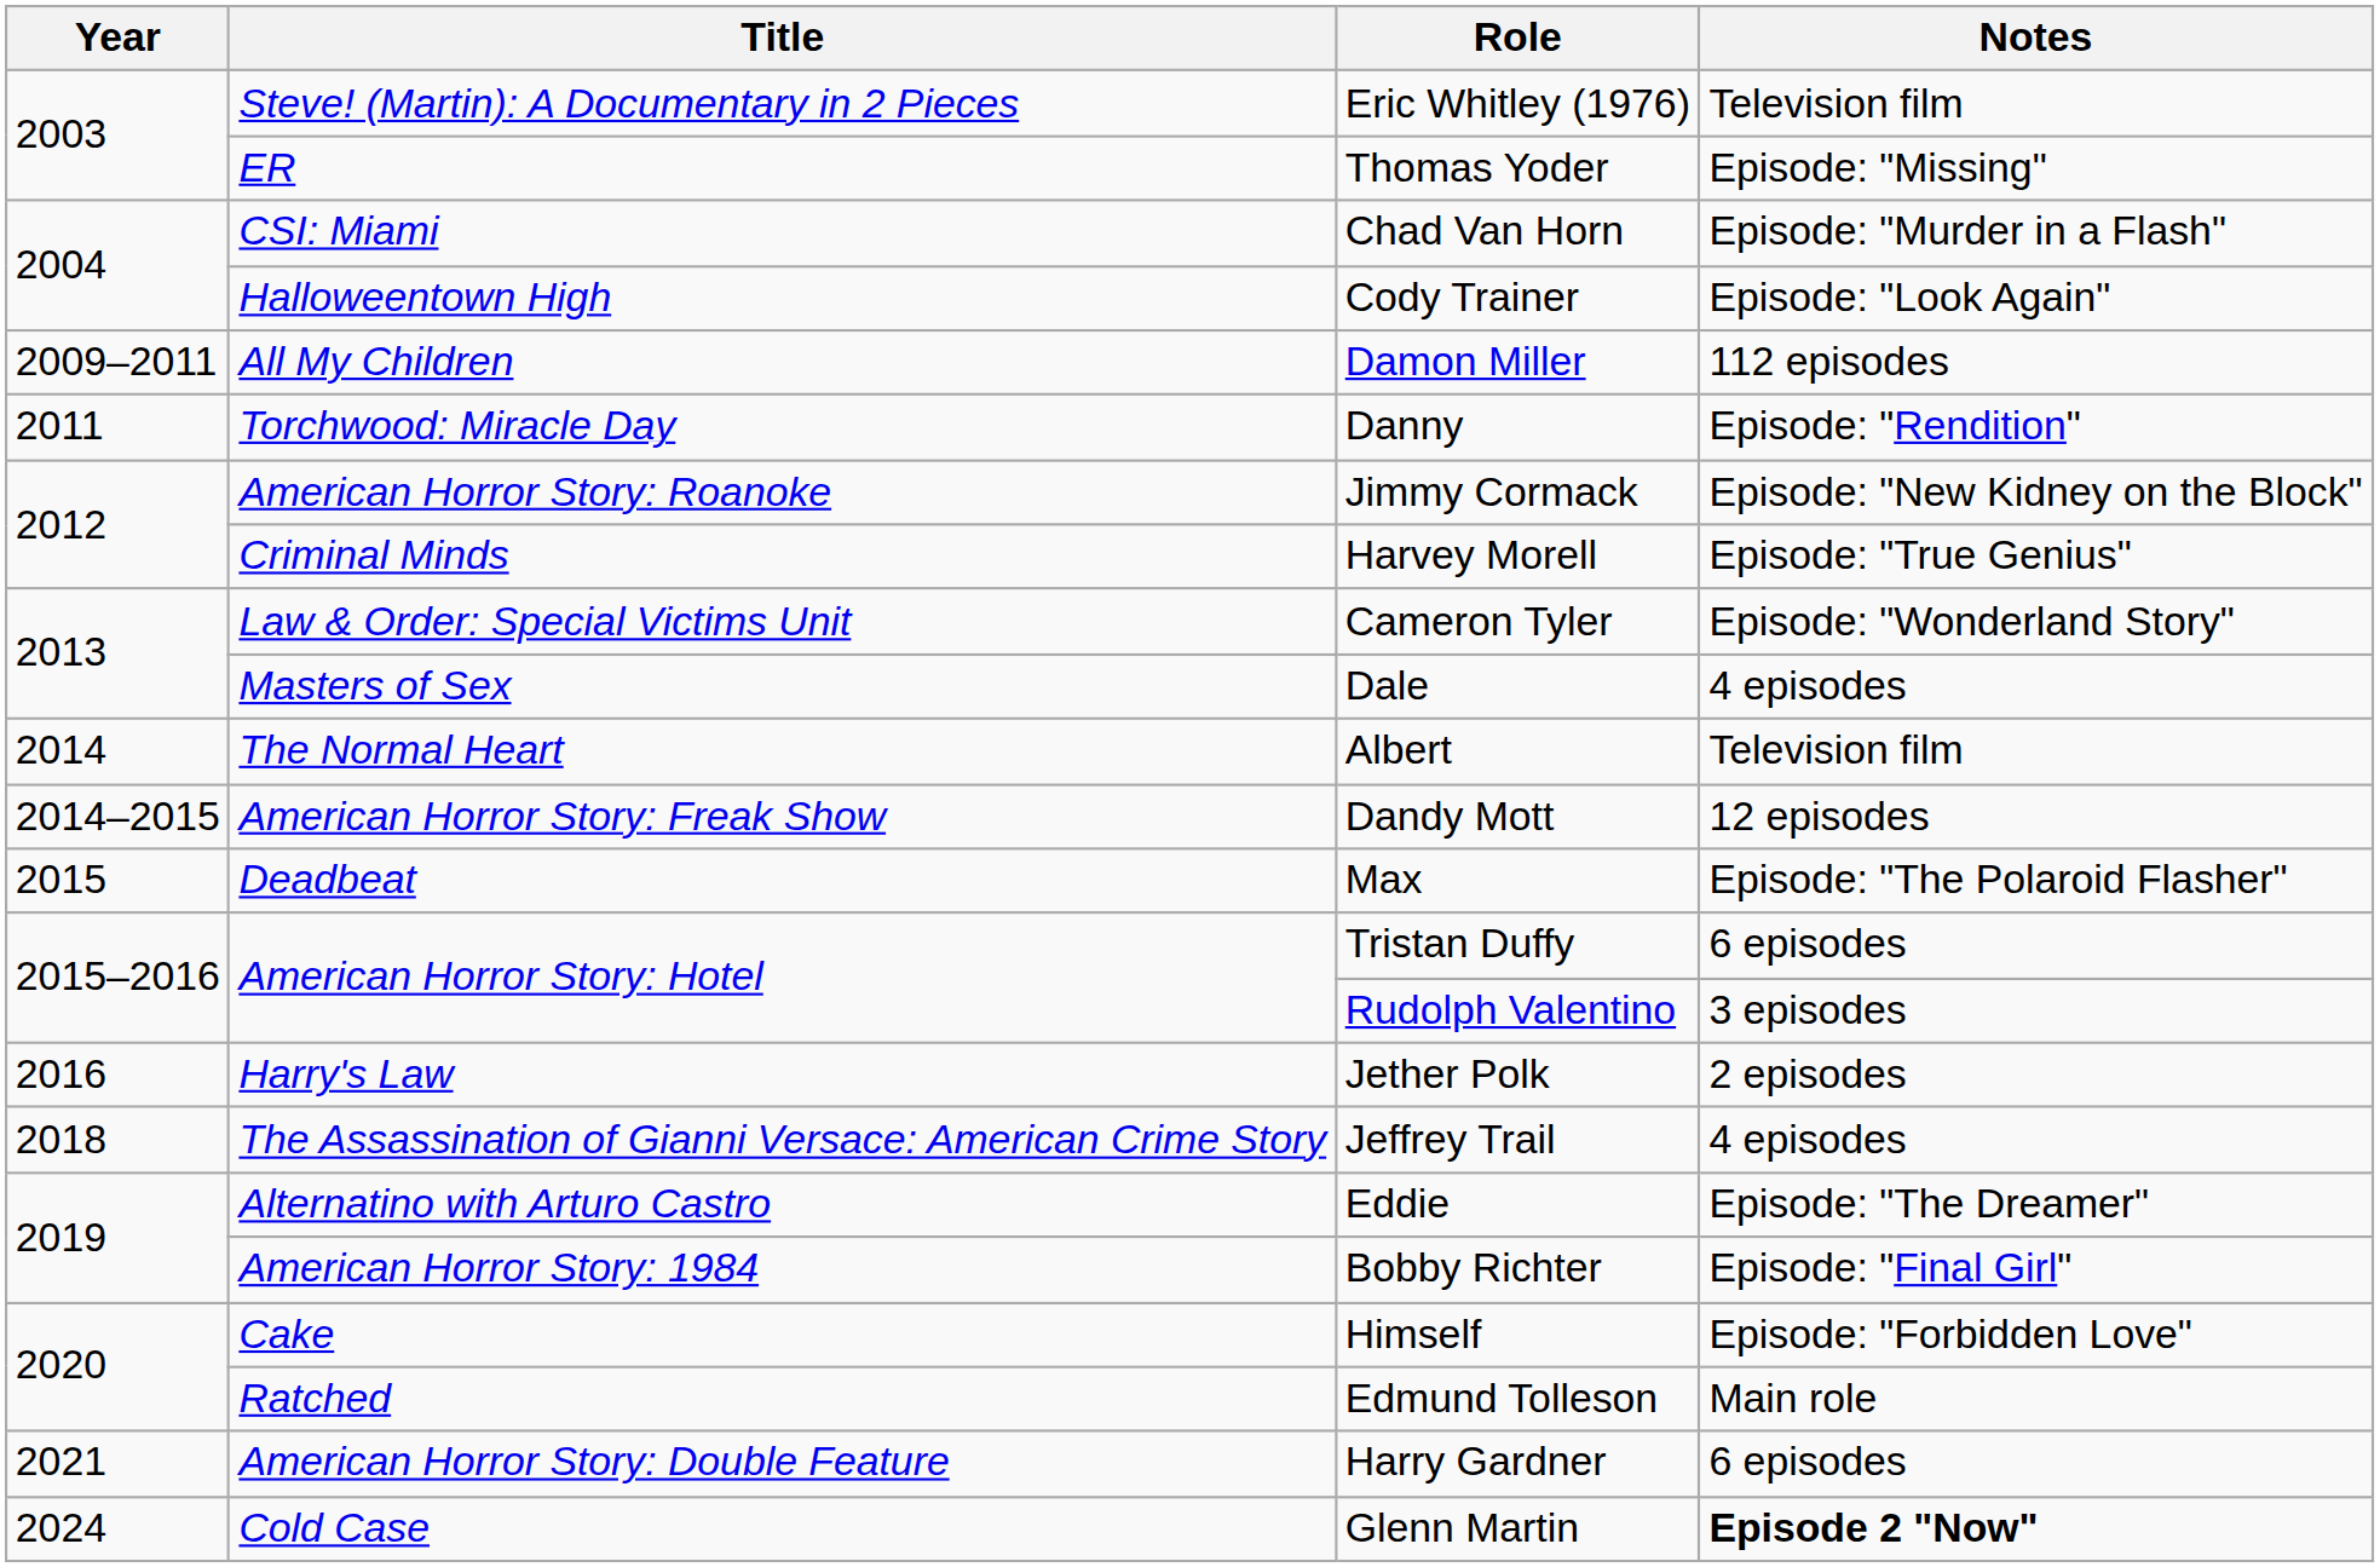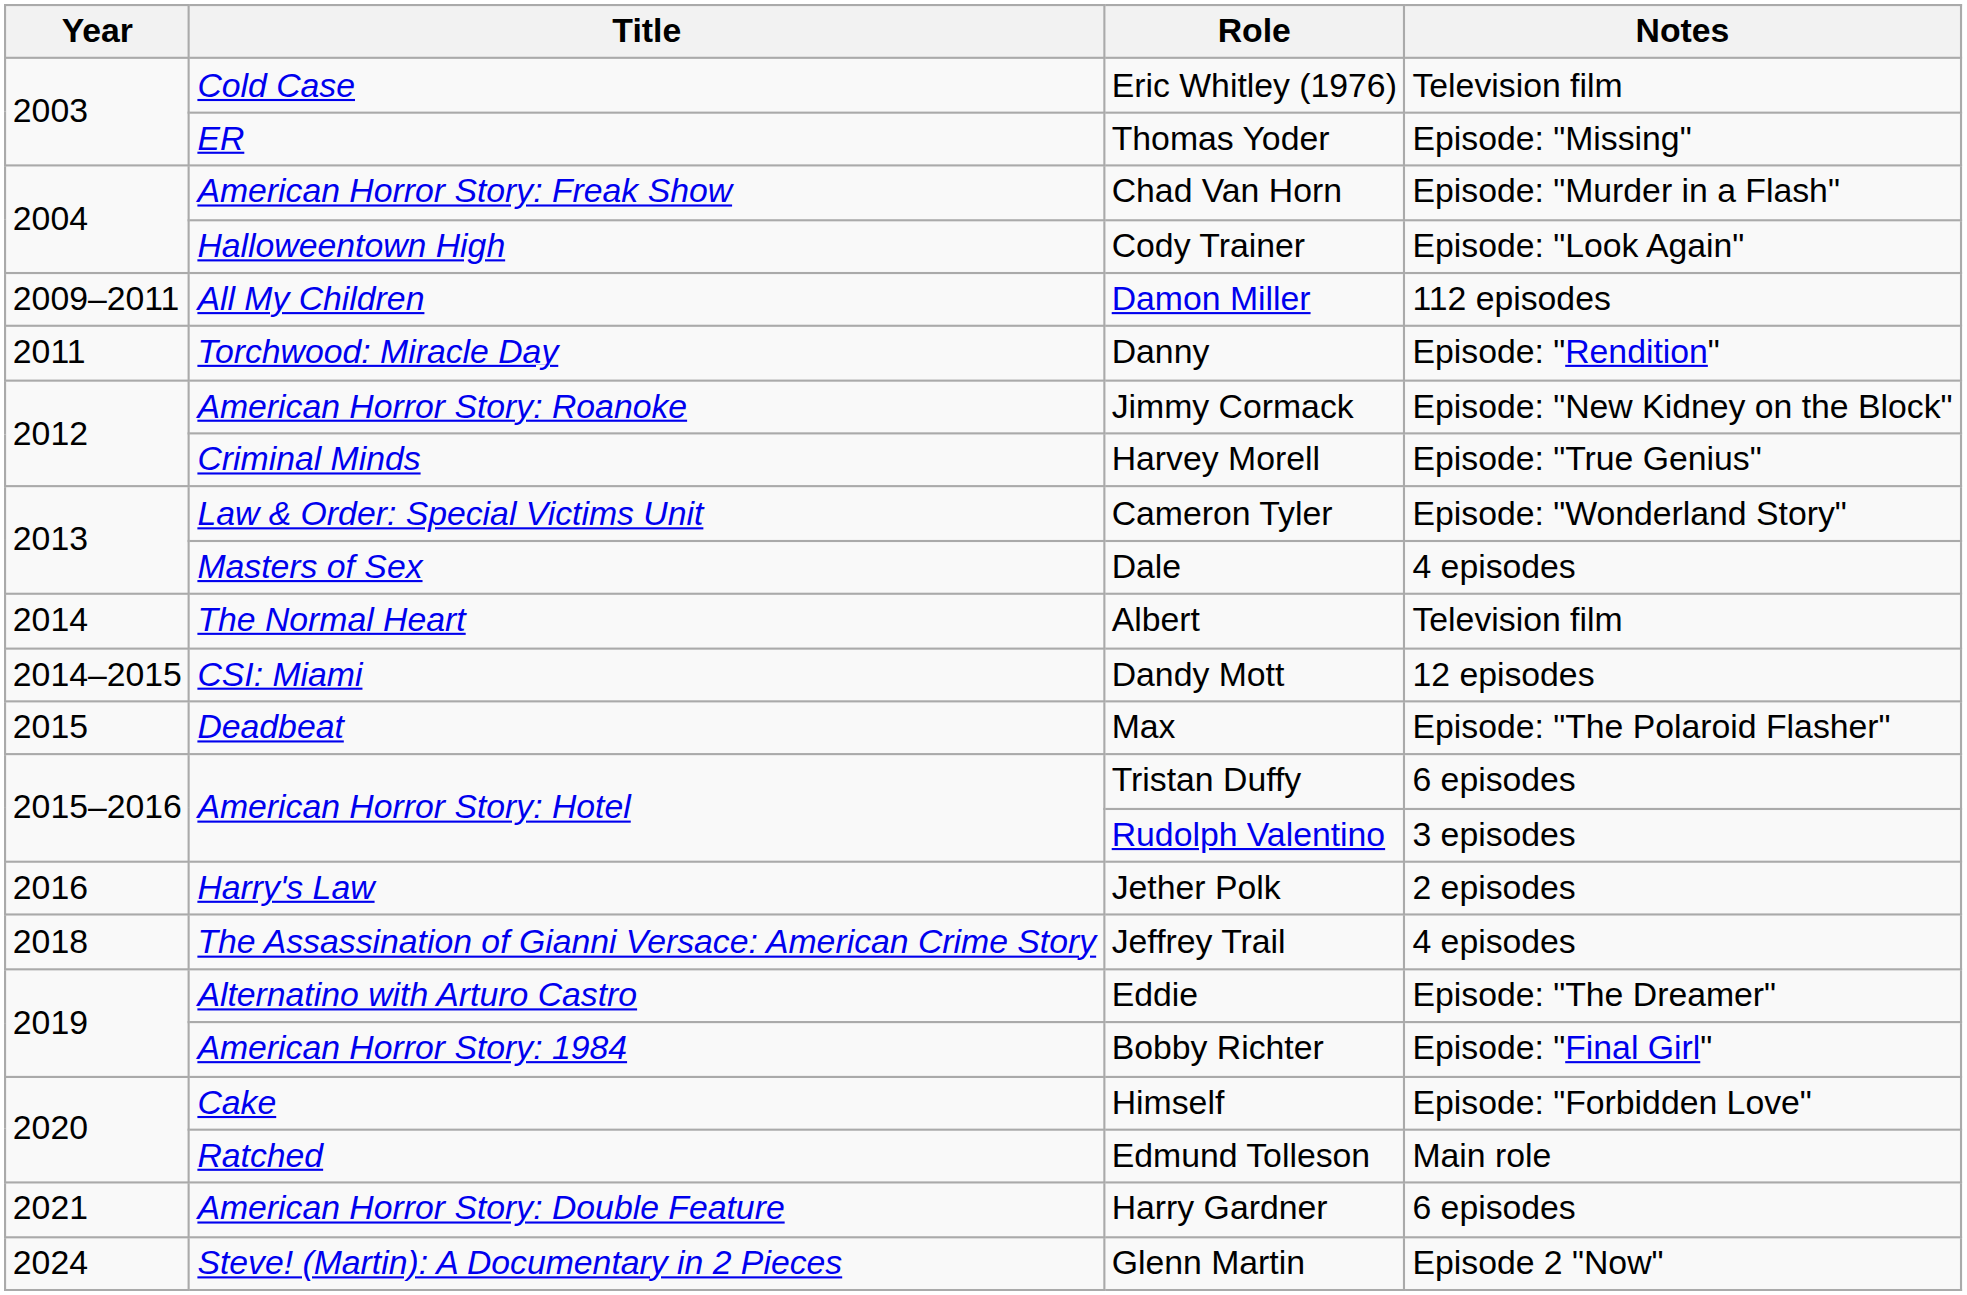Eric Whitley (1976) | Title: Steve! (Martin): A Documentary in 2 Pieces -> Cold Case
Chad Van Horn | Title: CSI: Miami -> American Horror Story: Freak Show
Dandy Mott | Title: American Horror Story: Freak Show -> CSI: Miami
Glenn Martin | Title: Cold Case -> Steve! (Martin): A Documentary in 2 Pieces
Glenn Martin | Notes: bold -> normal
